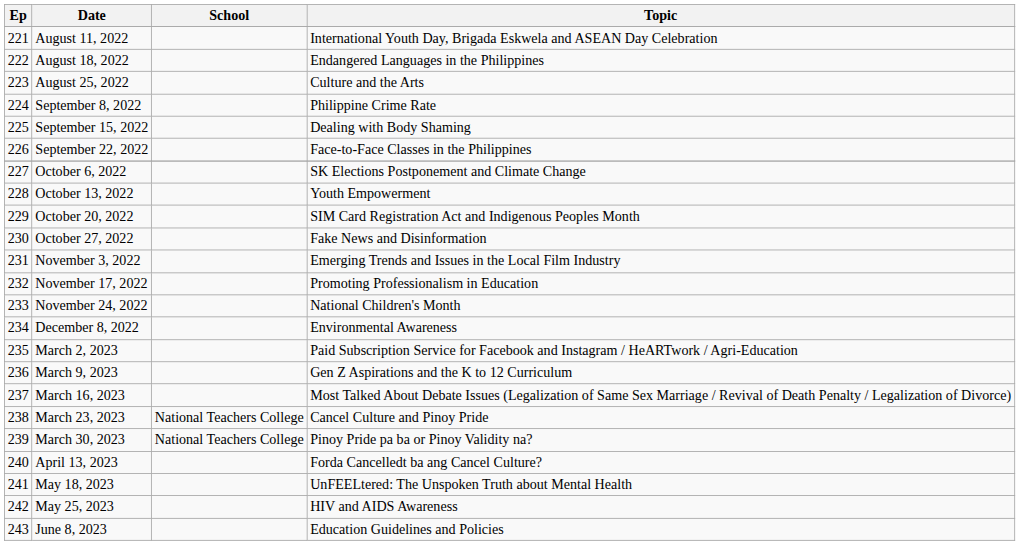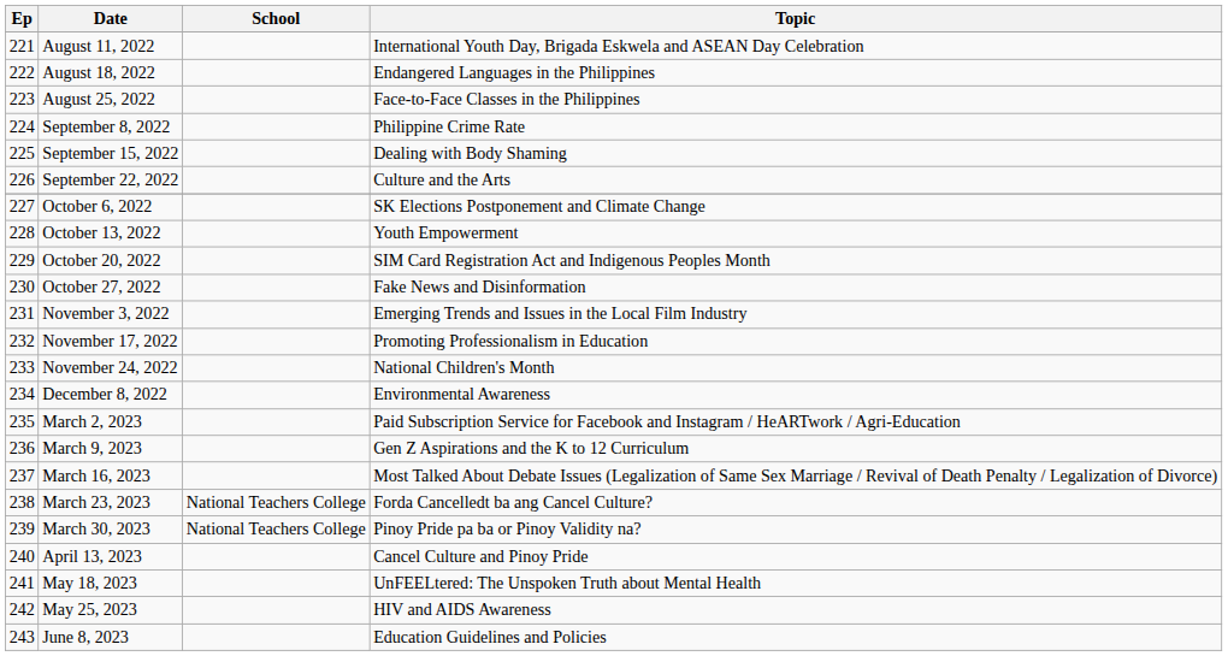August 25, 2022 | Topic: Culture and the Arts -> Face-to-Face Classes in the Philippines
September 22, 2022 | Topic: Face-to-Face Classes in the Philippines -> Culture and the Arts
March 23, 2023 | Topic: Cancel Culture and Pinoy Pride -> Forda Cancelledt ba ang Cancel Culture?
April 13, 2023 | Topic: Forda Cancelledt ba ang Cancel Culture? -> Cancel Culture and Pinoy Pride
